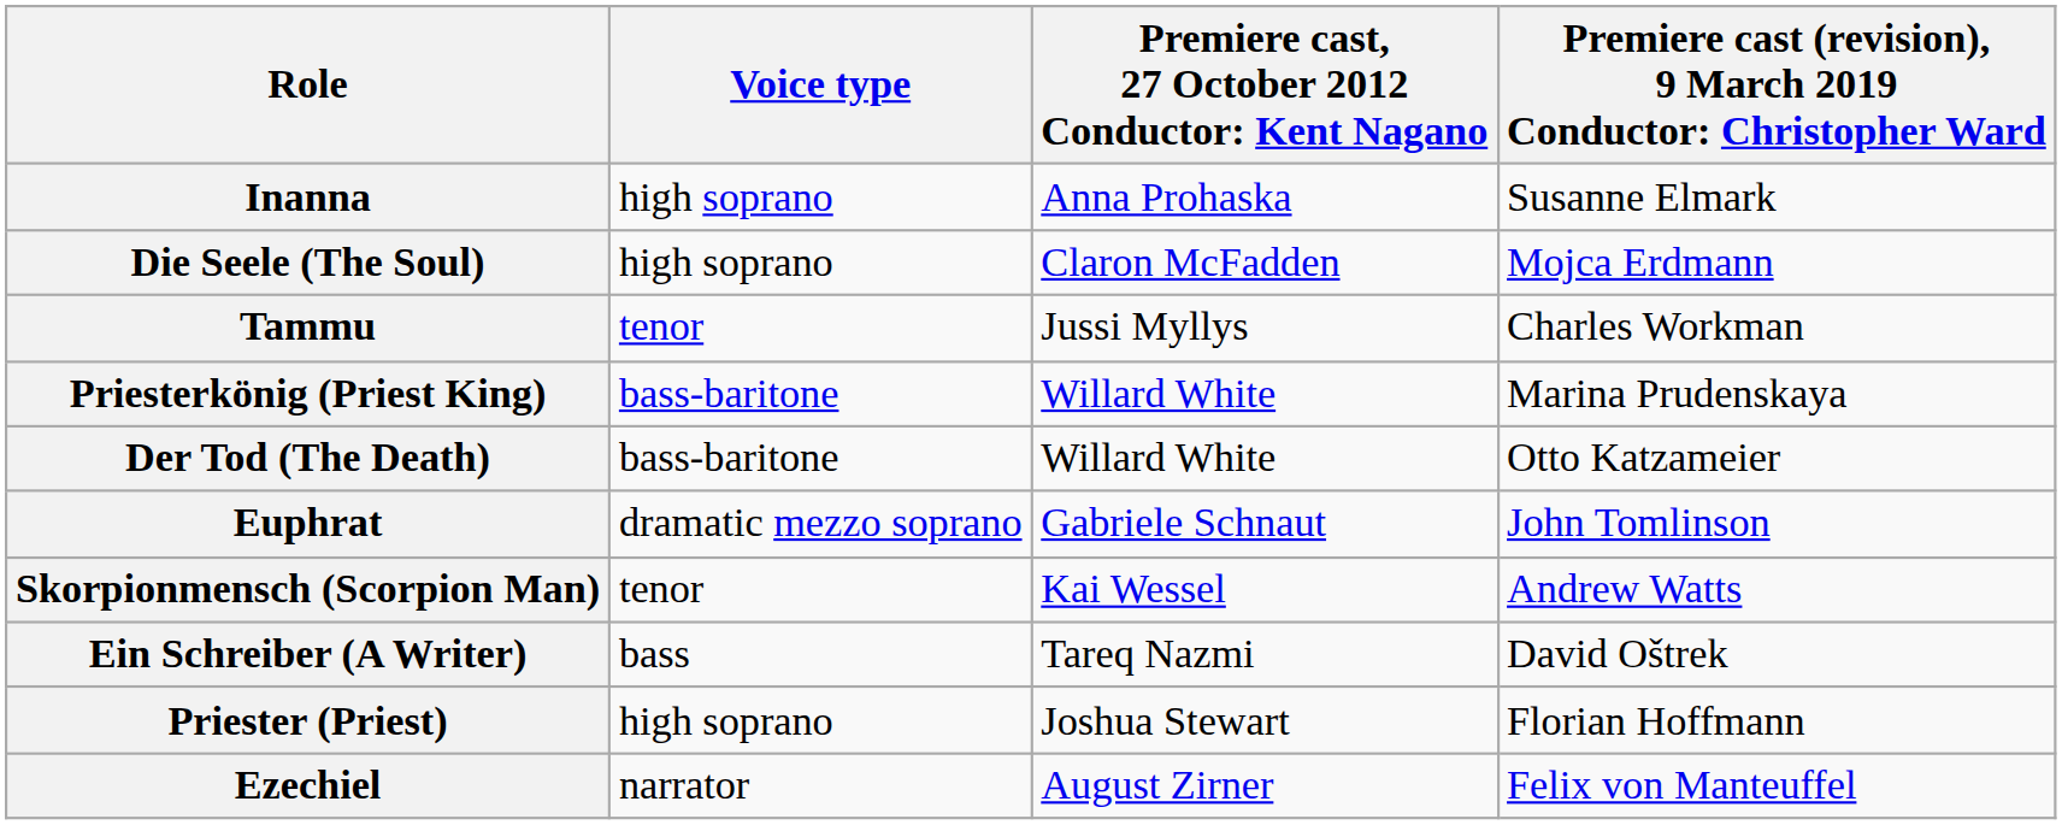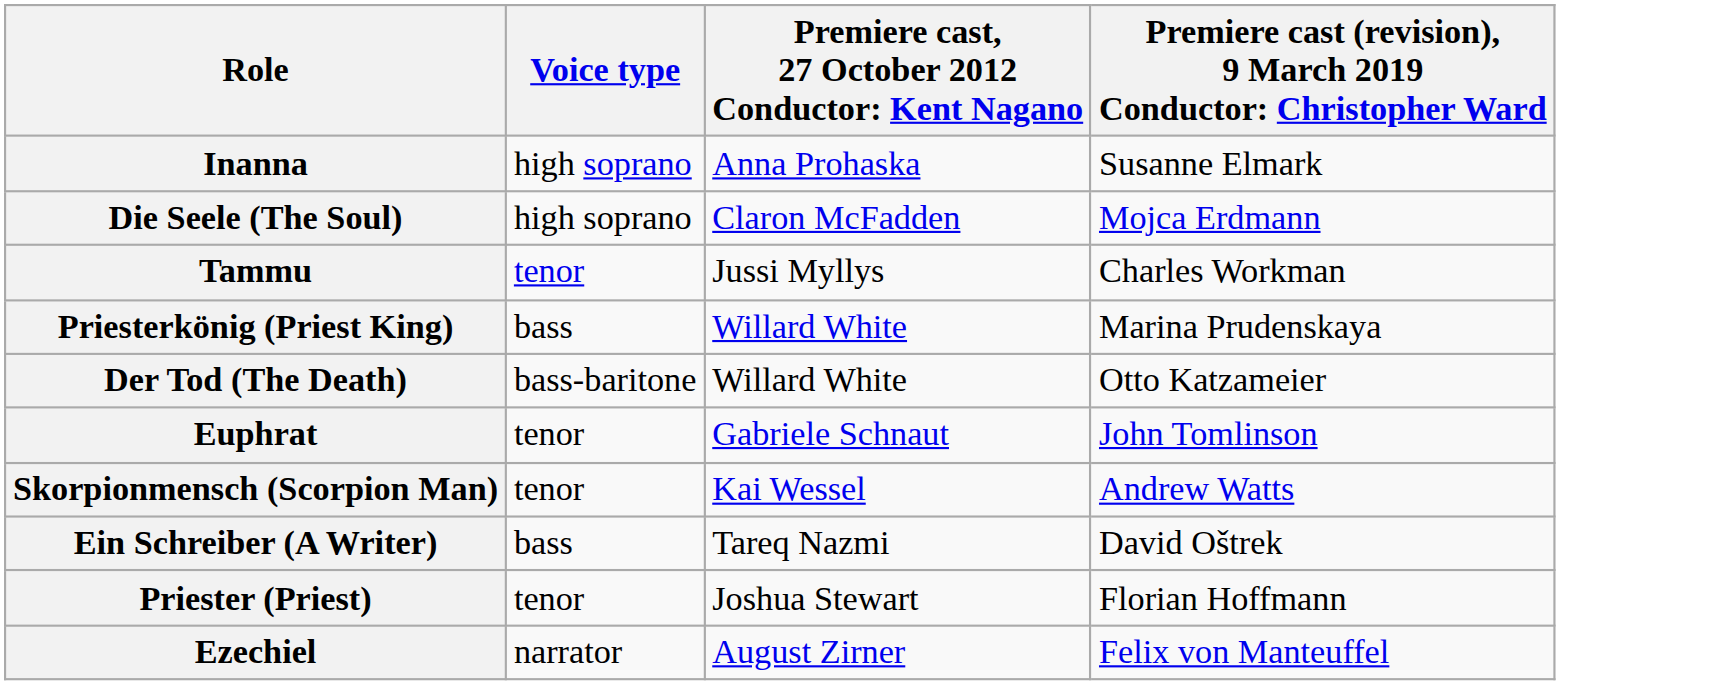Priesterkönig (Priest King) | Voice type: bass-baritone -> bass
Euphrat | Voice type: dramatic mezzo soprano -> tenor
Priester (Priest) | Voice type: high soprano -> tenor
